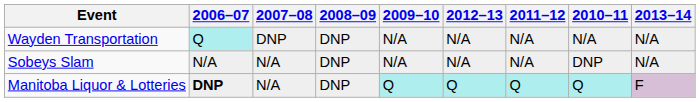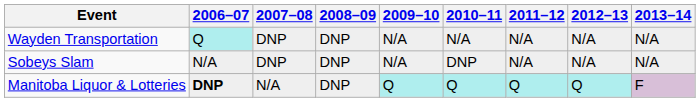columns swapped: 2010–11 <-> 2012–13
Sobeys Slam | 2007–08: N/A -> DNP
